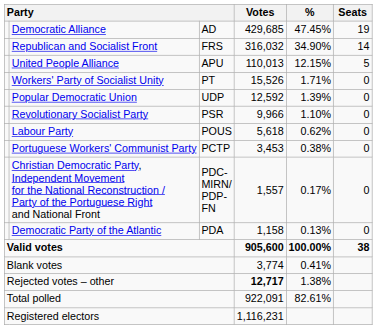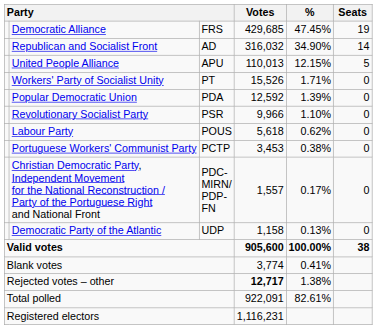Democratic Alliance | column 3: AD -> FRS
Republican and Socialist Front | column 3: FRS -> AD
Popular Democratic Union | column 3: UDP -> PDA
Democratic Party of the Atlantic | column 3: PDA -> UDP
